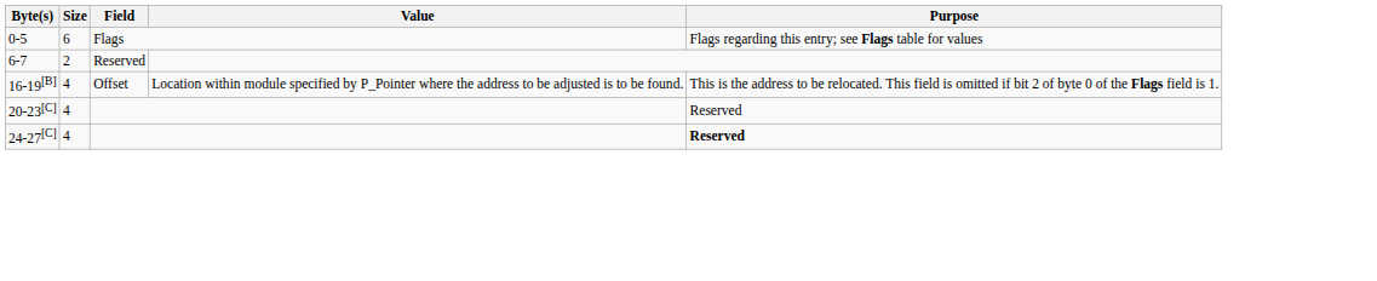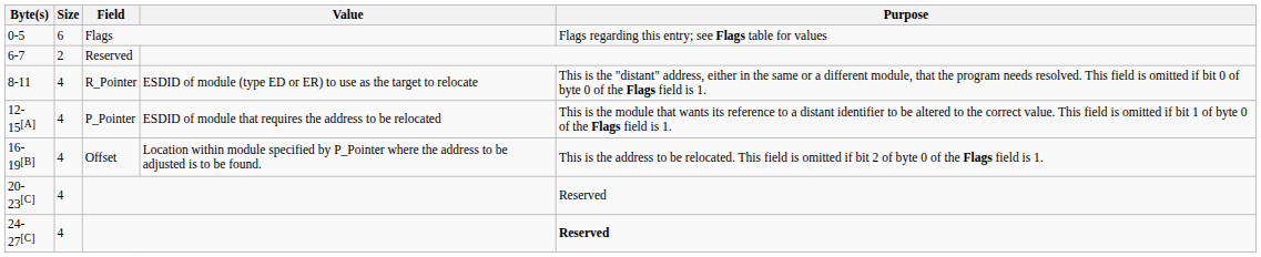+ row: 8-11 | 4 | R_Pointer | ESDID of module (type ED or ER) to use as the target to relocate | This is the "distant" address, either in the same or a different module, that the program needs resolved. This field is omitted if bit 0 of byte 0 of the Flags field is 1.
+ row: 12-15[A] | 4 | P_Pointer | ESDID of module that requires the address to be relocated | This is the module that wants its reference to a distant identifier to be altered to the correct value. This field is omitted if bit 1 of byte 0 of the Flags field is 1.
